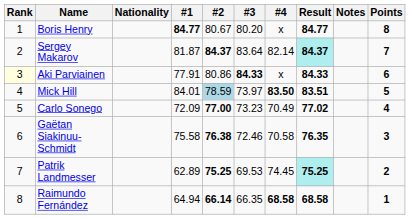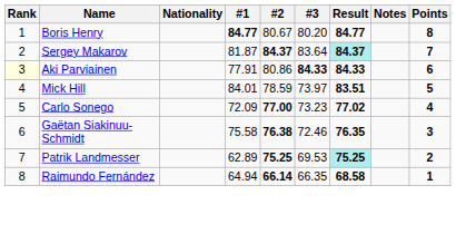- column: #4 | x | 82.14 | x | 83.50 | 70.49 | 70.58 | 74.45 | 68.58
Mick Hill | #2: lightblue background -> no background
